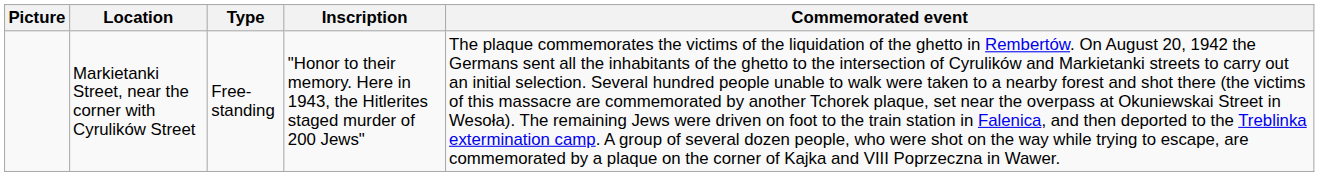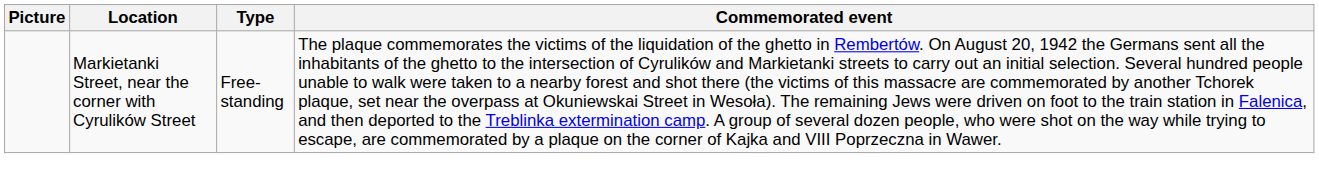- column: Inscription | "Honor to their memory. Here in 1943, the Hitlerites staged murder of 200 Jews"
